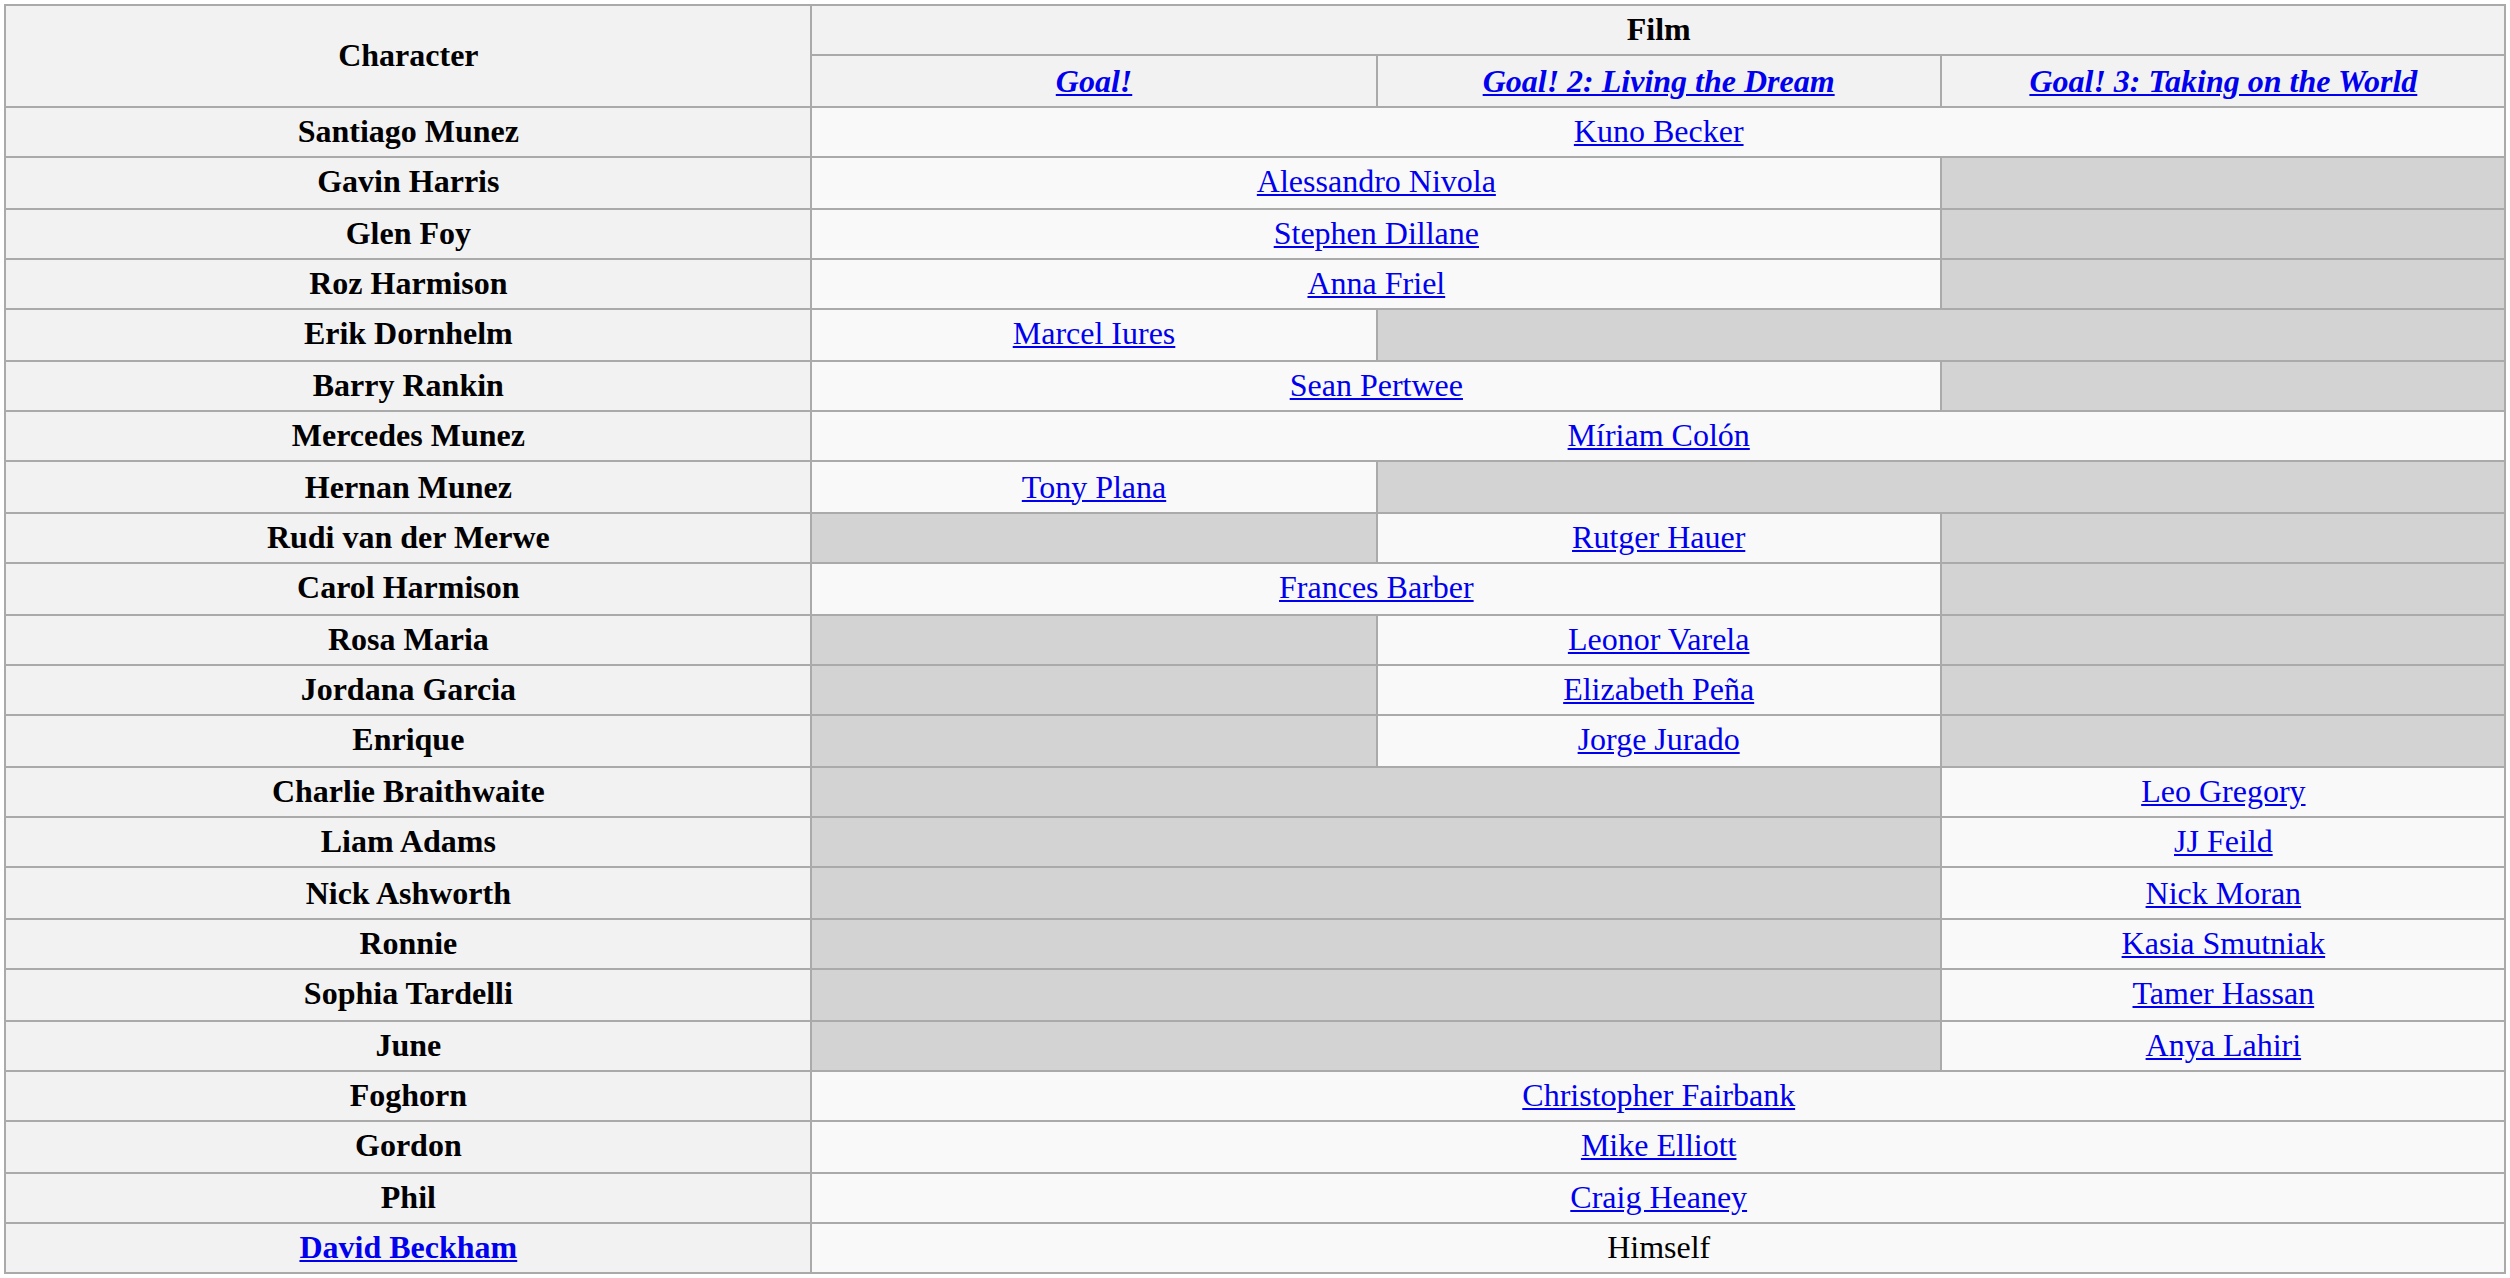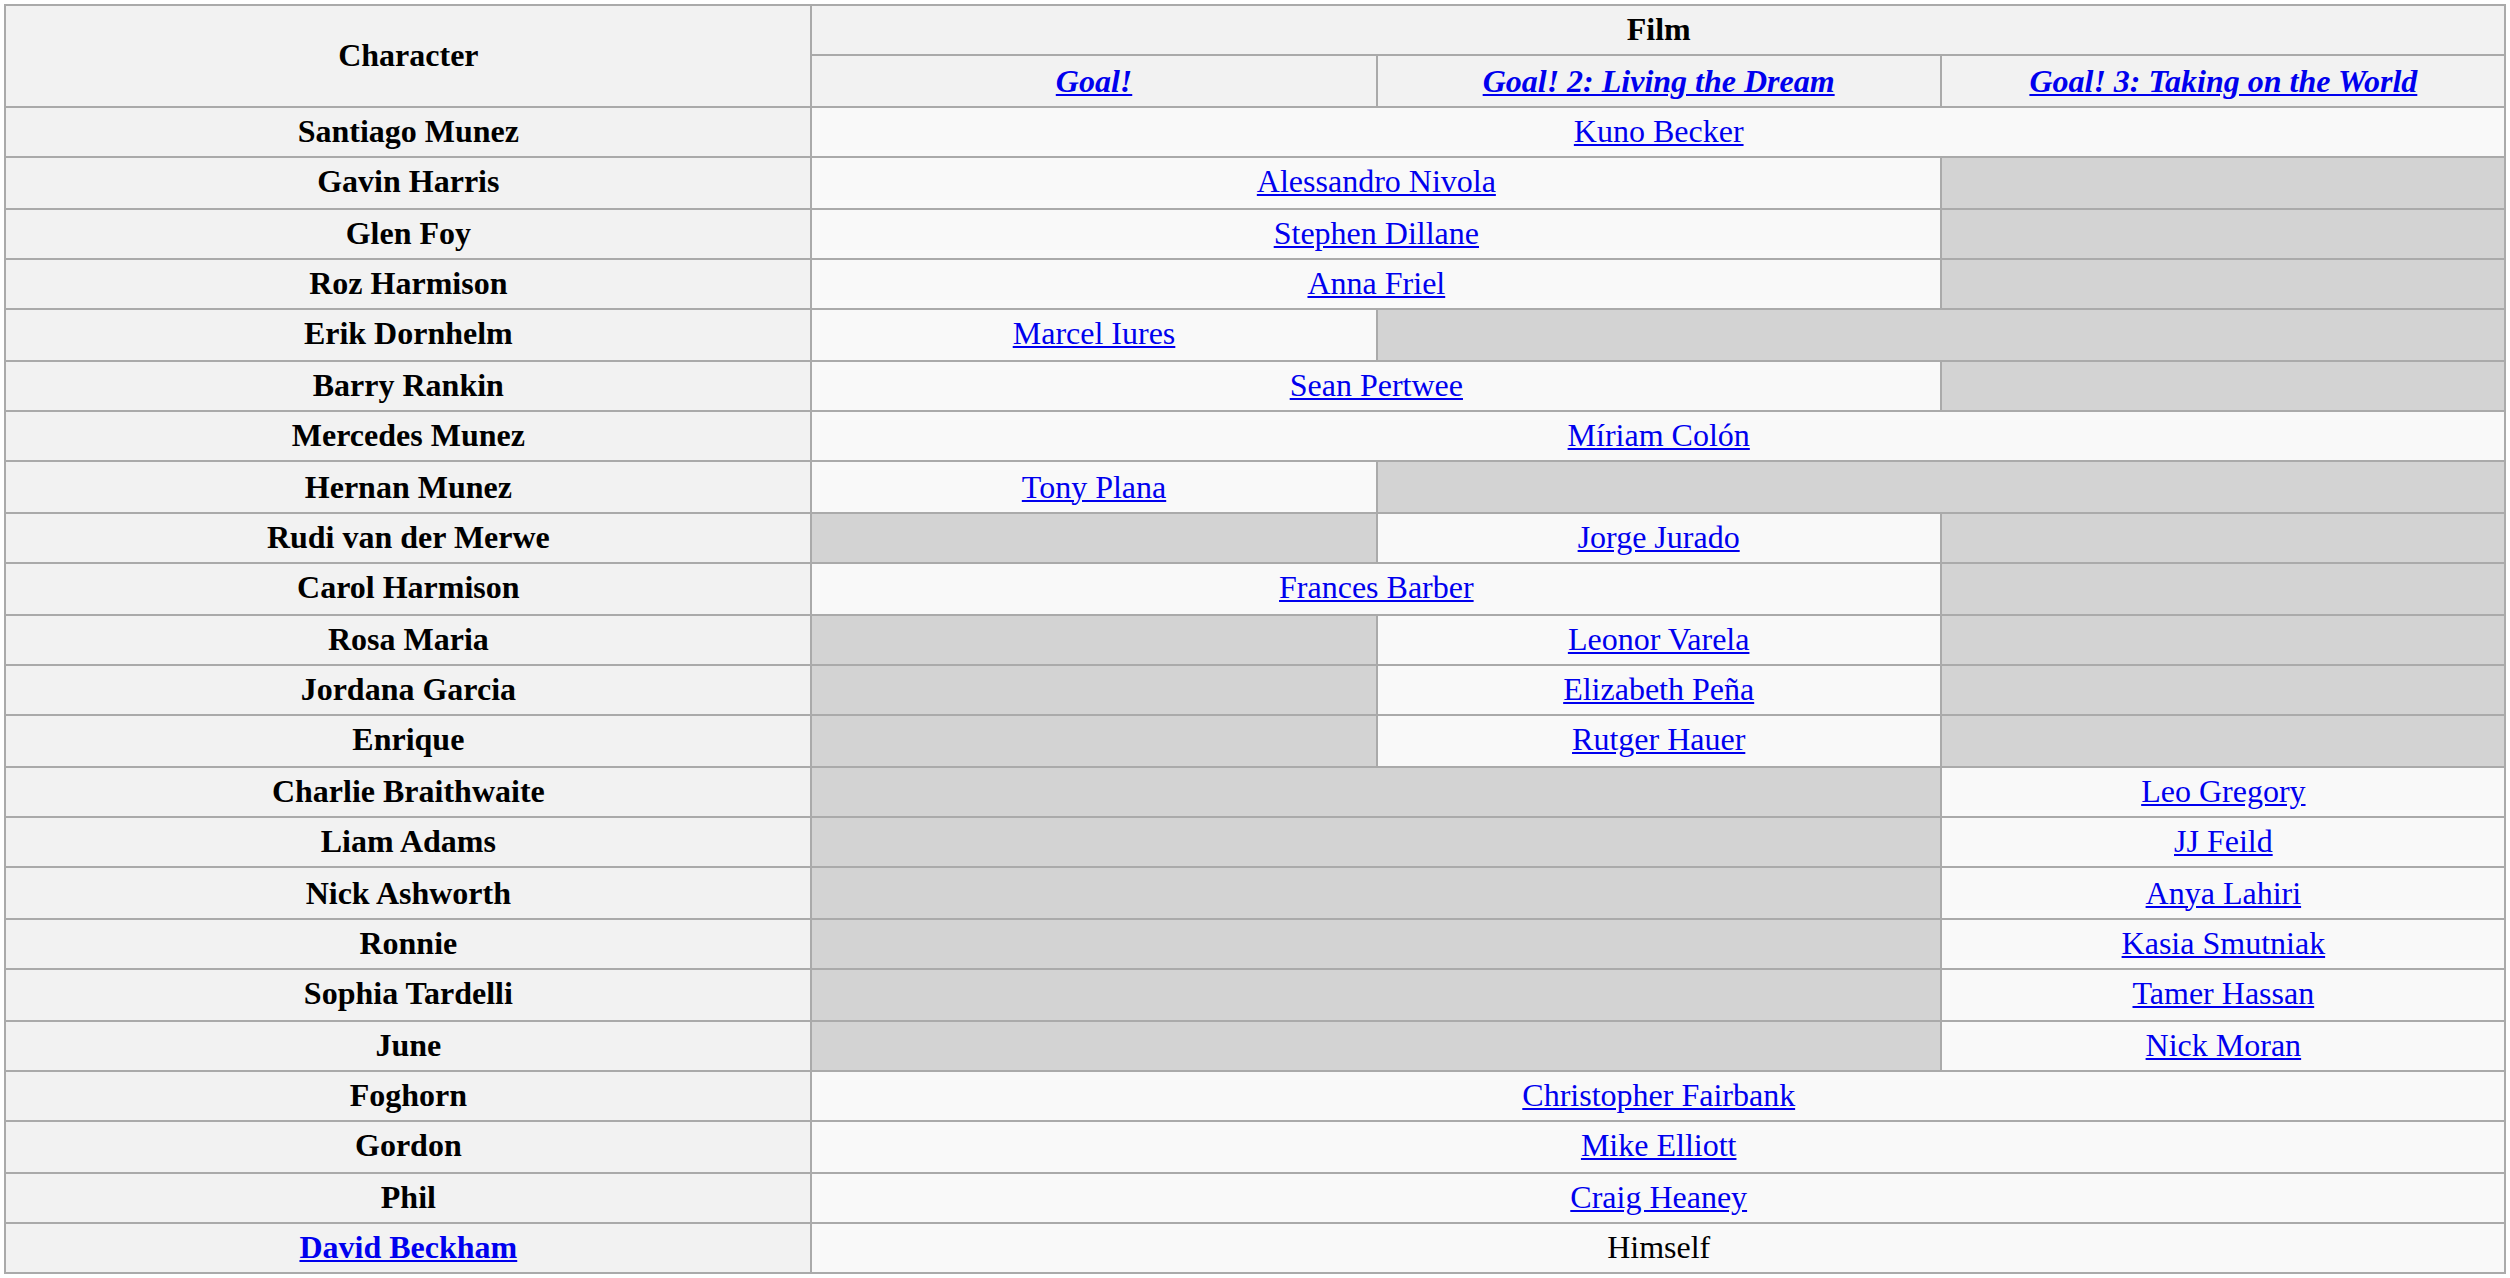Rudi van der Merwe | column 3: Rutger Hauer -> Jorge Jurado
Enrique | column 3: Jorge Jurado -> Rutger Hauer
Nick Ashworth | column 4: Nick Moran -> Anya Lahiri
June | column 4: Anya Lahiri -> Nick Moran
